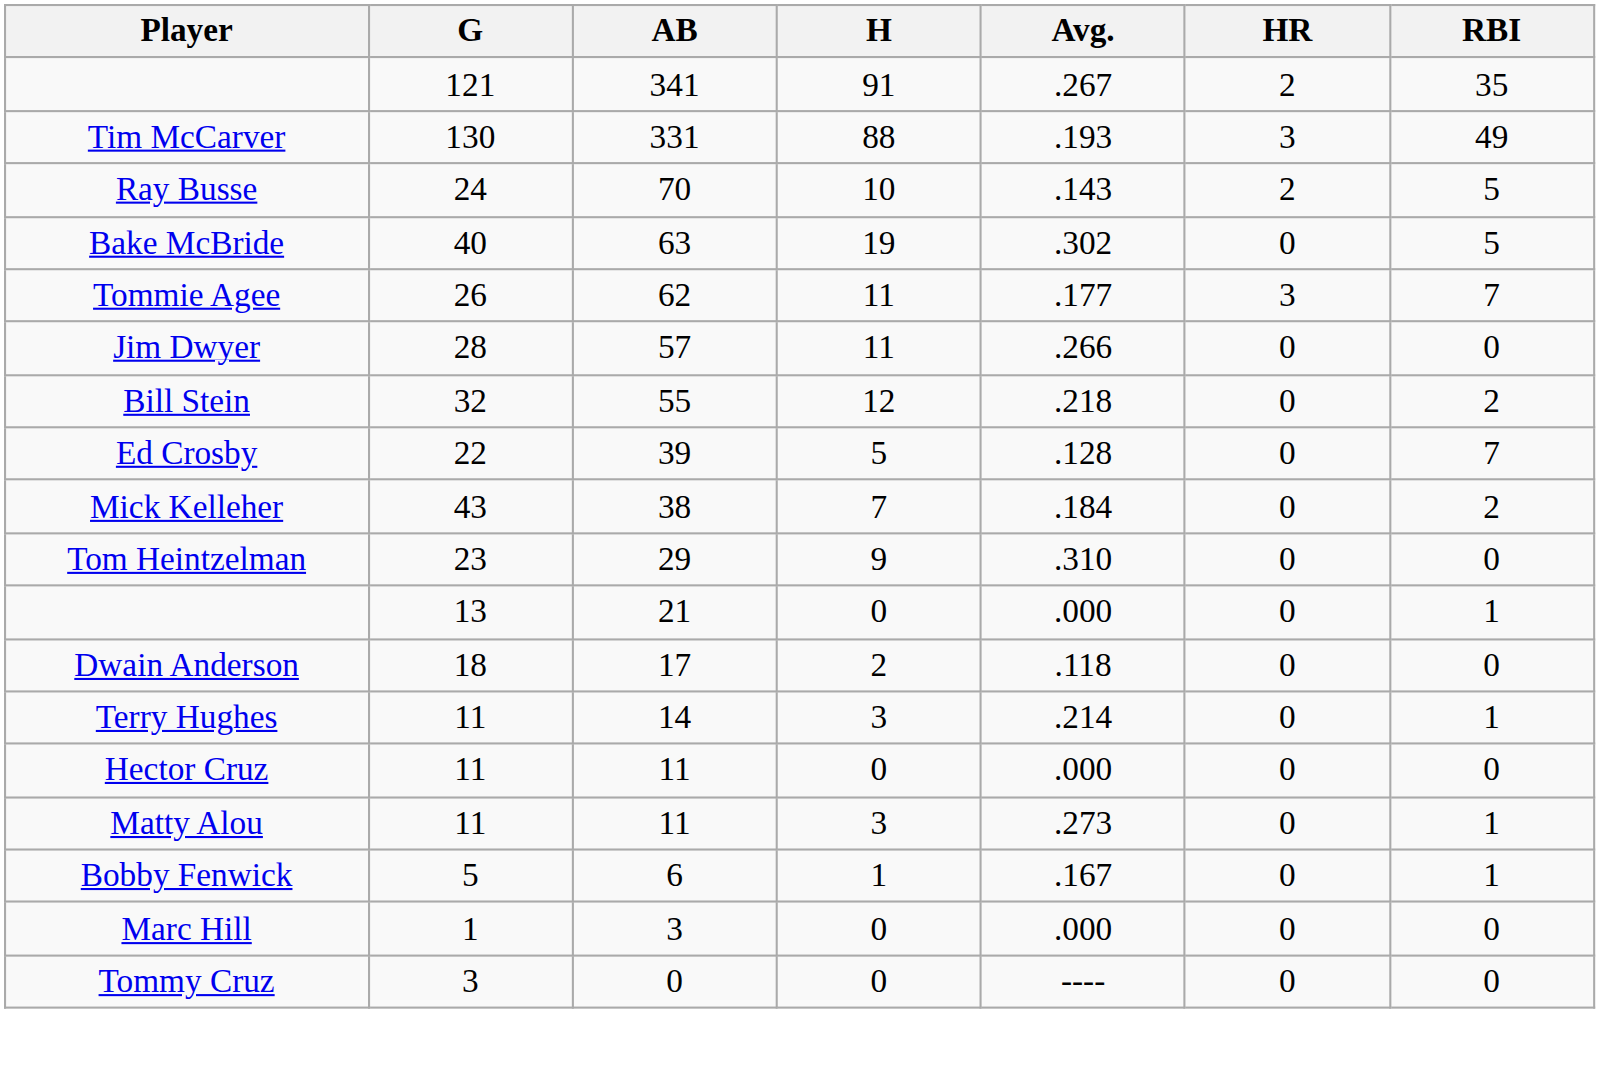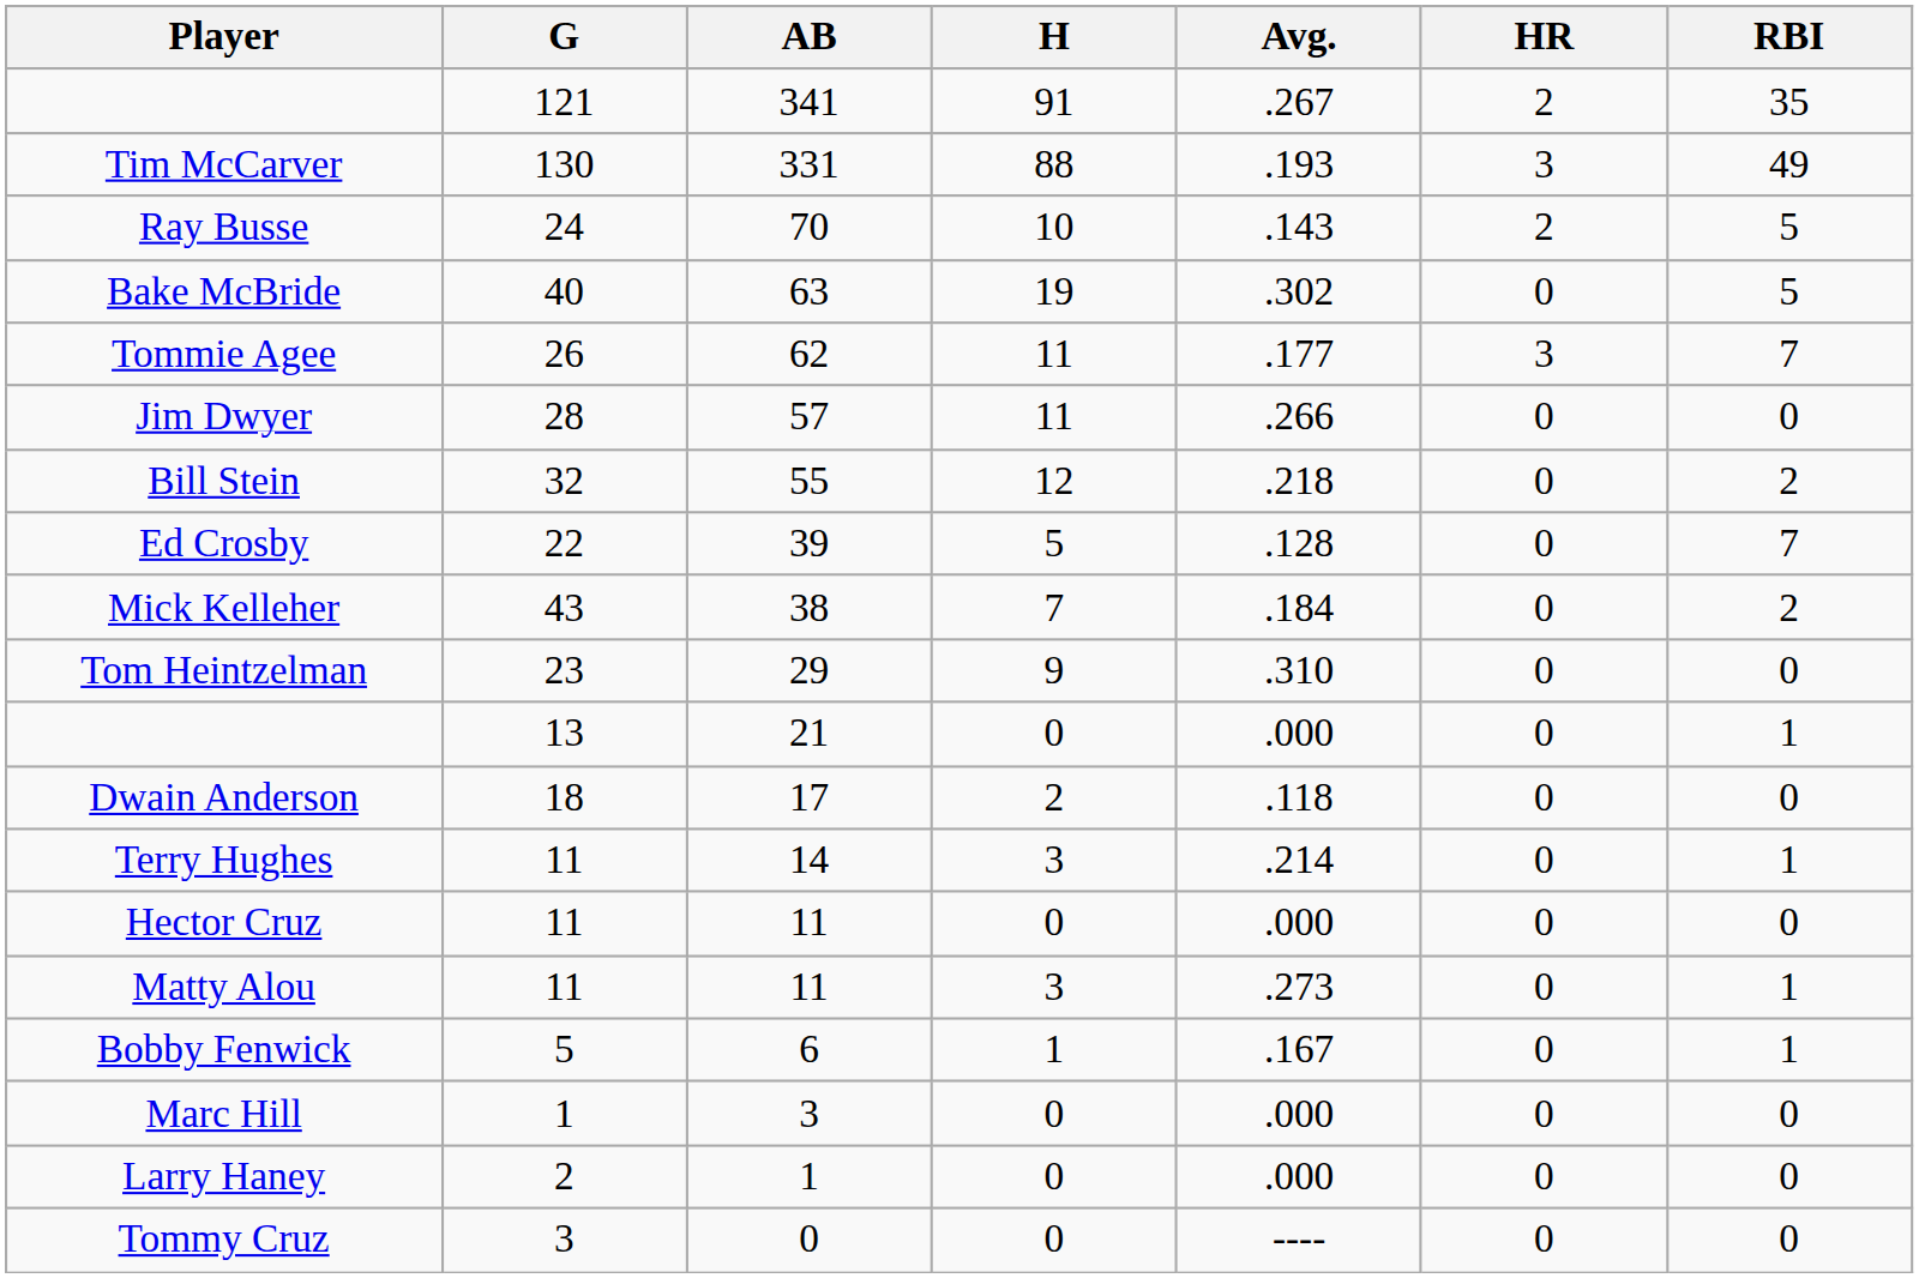+ row: Larry Haney | 2 | 1 | 0 | .000 | 0 | 0
